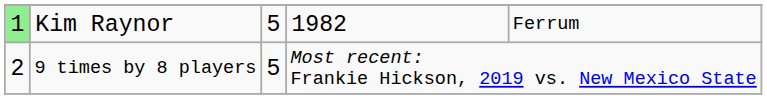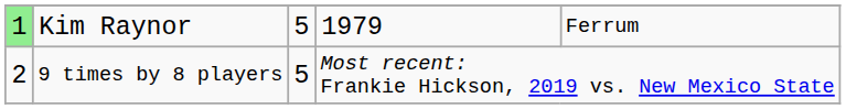Kim Raynor | column 4: 1982 -> 1979
